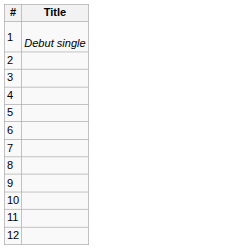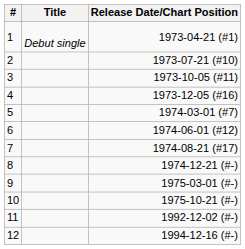+ column: Release Date/Chart Position | 1973-04-21 (#1) | 1973-07-21 (#10) | 1973-10-05 (#11) | 1973-12-05 (#16) | 1974-03-01 (#7) | 1974-06-01 (#12) | 1974-08-21 (#17) | 1974-12-21 (#-) | 1975-03-01 (#-) | 1975-10-21 (#-) | 1992-12-02 (#-) | 1994-12-16 (#-)
